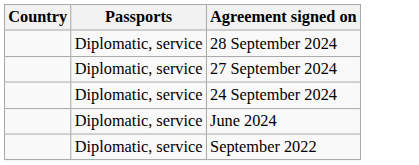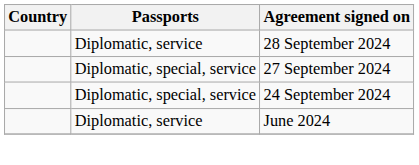27 September 2024 | Passports: Diplomatic, service -> Diplomatic, special, service
24 September 2024 | Passports: Diplomatic, service -> Diplomatic, special, service
- row: Diplomatic, service | September 2022
